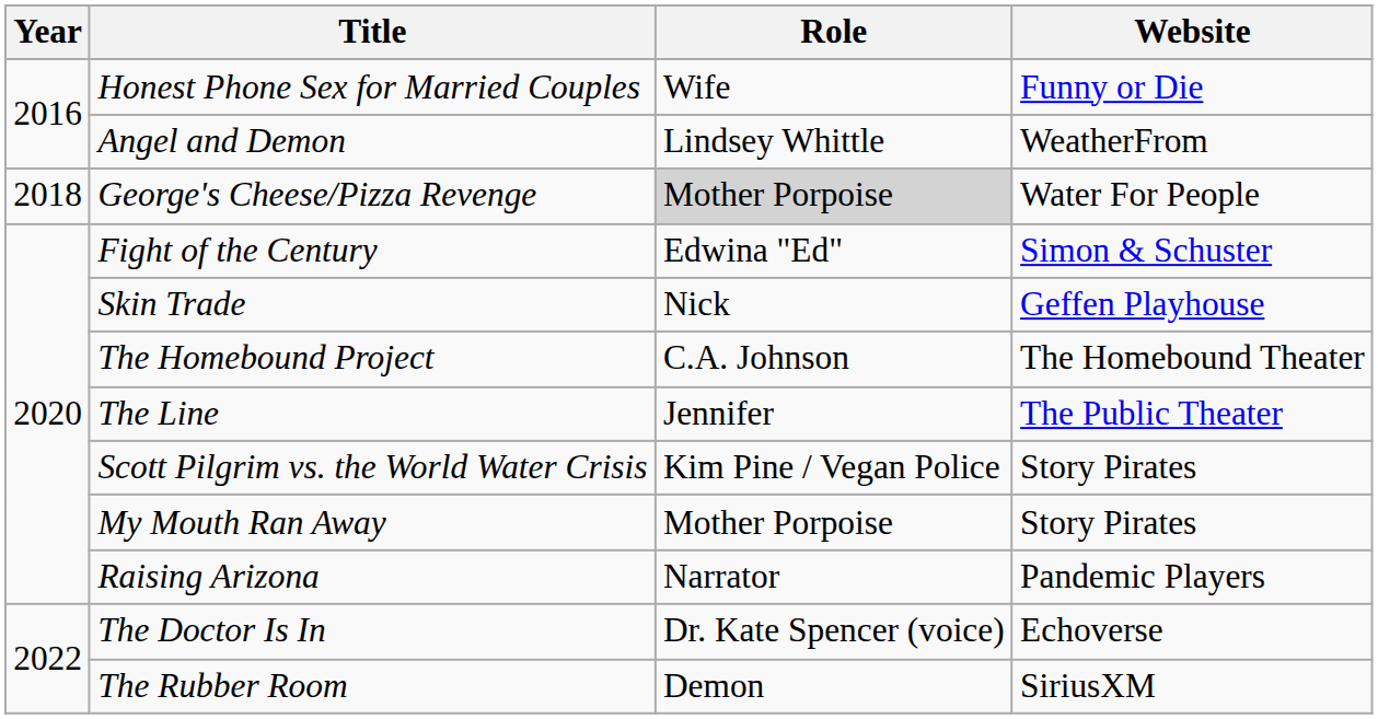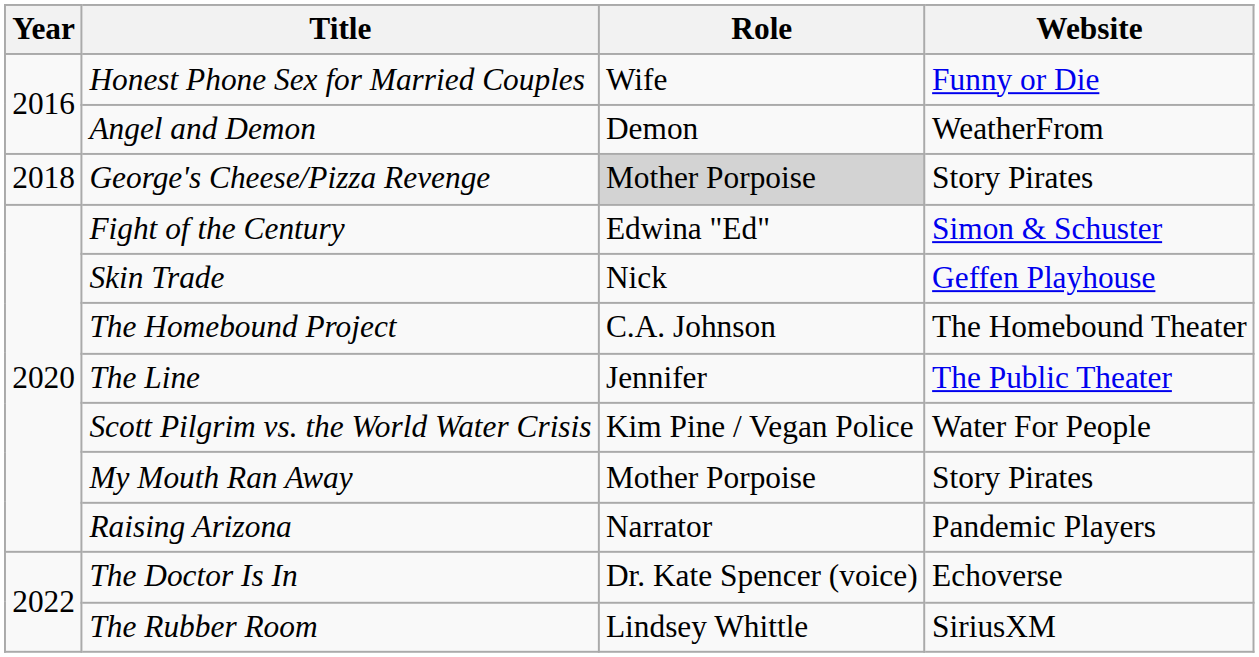Angel and Demon | Role: Lindsey Whittle -> Demon
George's Cheese/Pizza Revenge | Website: Water For People -> Story Pirates
Scott Pilgrim vs. the World Water Crisis | Website: Story Pirates -> Water For People
The Rubber Room | Role: Demon -> Lindsey Whittle
